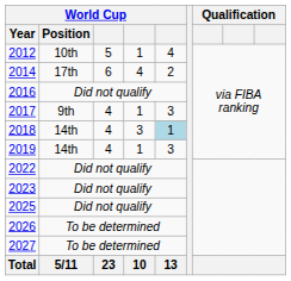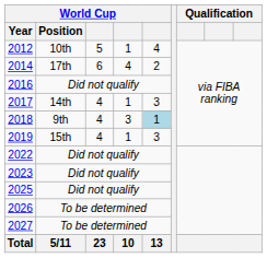2017 | World Cup / Position: 9th -> 14th
2018 | World Cup / Position: 14th -> 9th
2019 | World Cup / Position: 14th -> 15th
